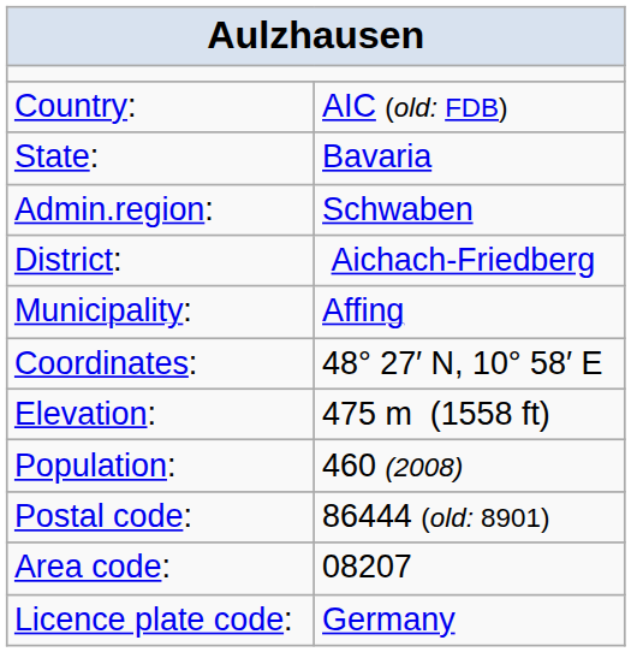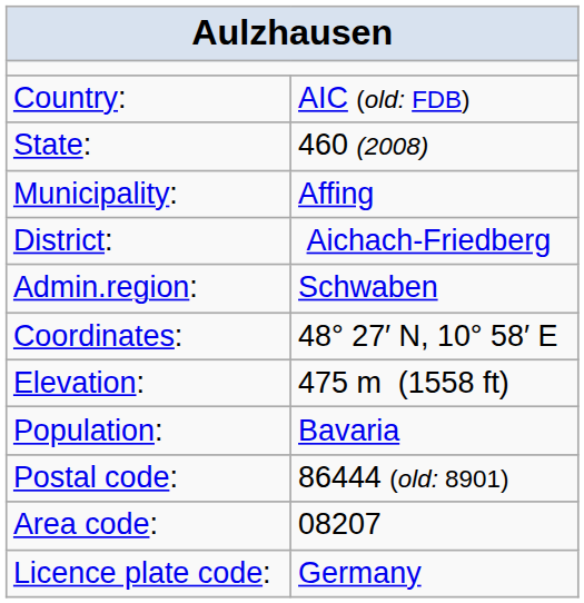State: | column 2: Bavaria -> 460 (2008)
rows swapped: Admin.region: <-> Municipality:
Population: | column 2: 460 (2008) -> Bavaria
